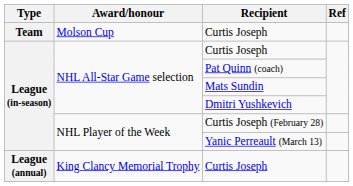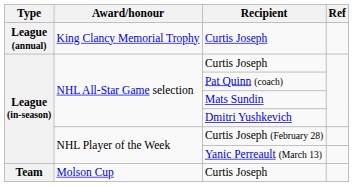rows swapped: King Clancy Memorial Trophy / Curtis Joseph <-> Molson Cup / Curtis Joseph
